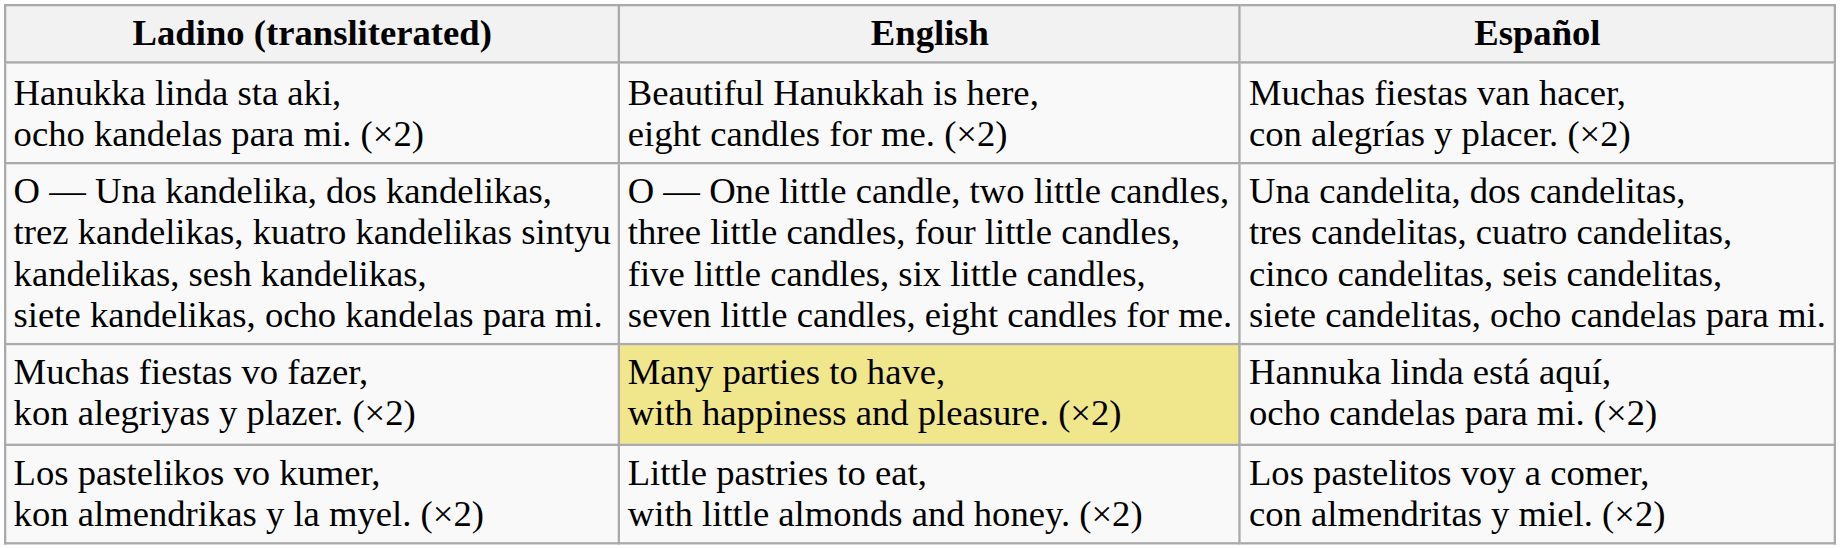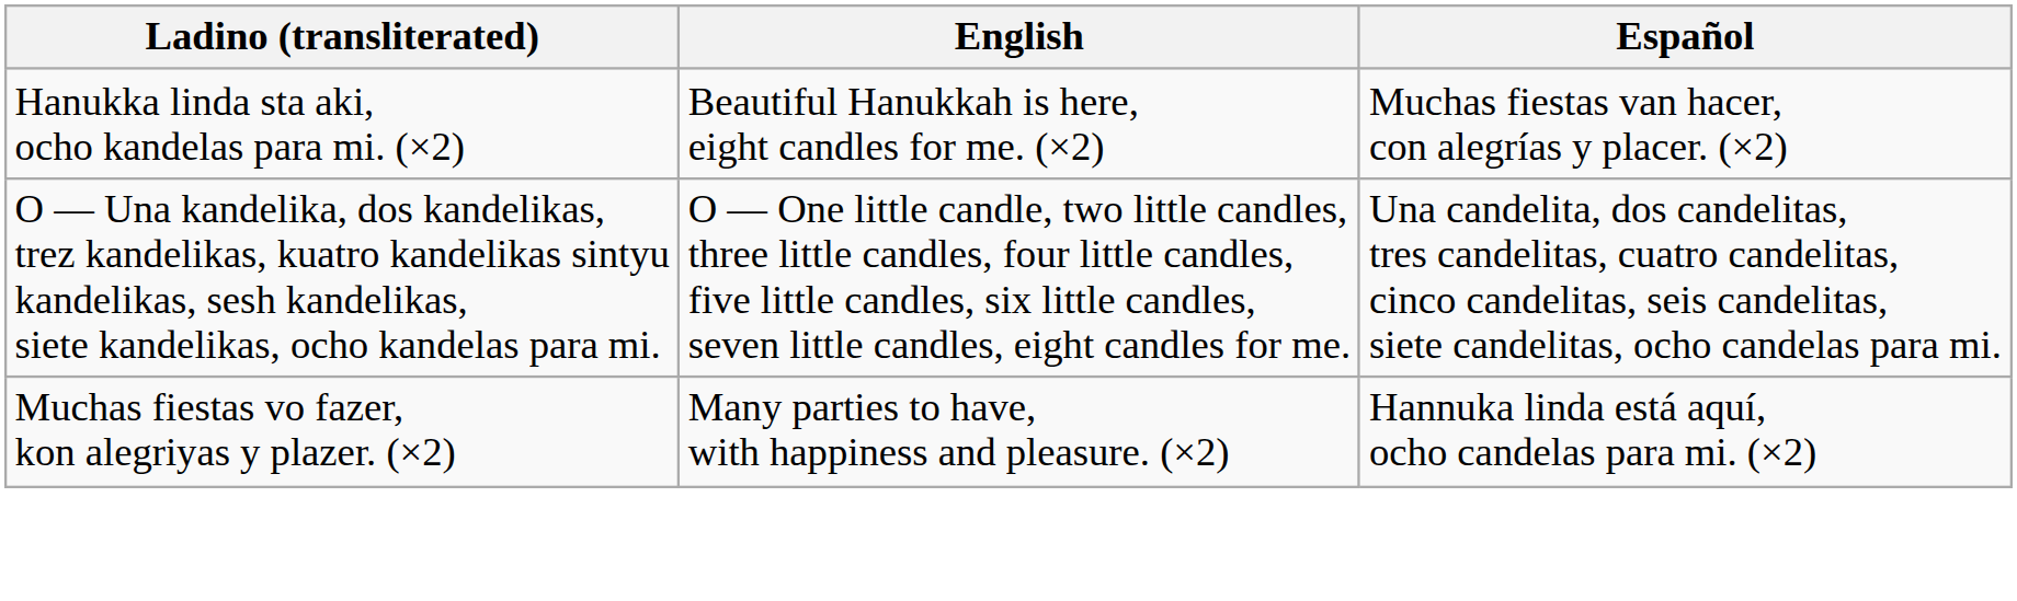Muchas fiestas vo fazer, kon alegriyas y plazer. (×2) | English: khaki background -> no background
- row: Los pastelikos vo kumer, kon almendrikas y la myel. (×2) | Little pastries to eat, with little almonds and honey. (×2) | Los pastelitos voy a comer, con almendritas y miel. (×2)
